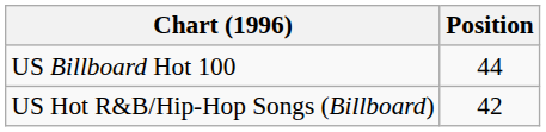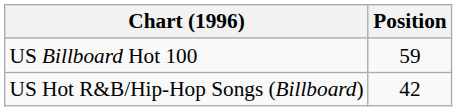US Billboard Hot 100 | Position: 44 -> 59
